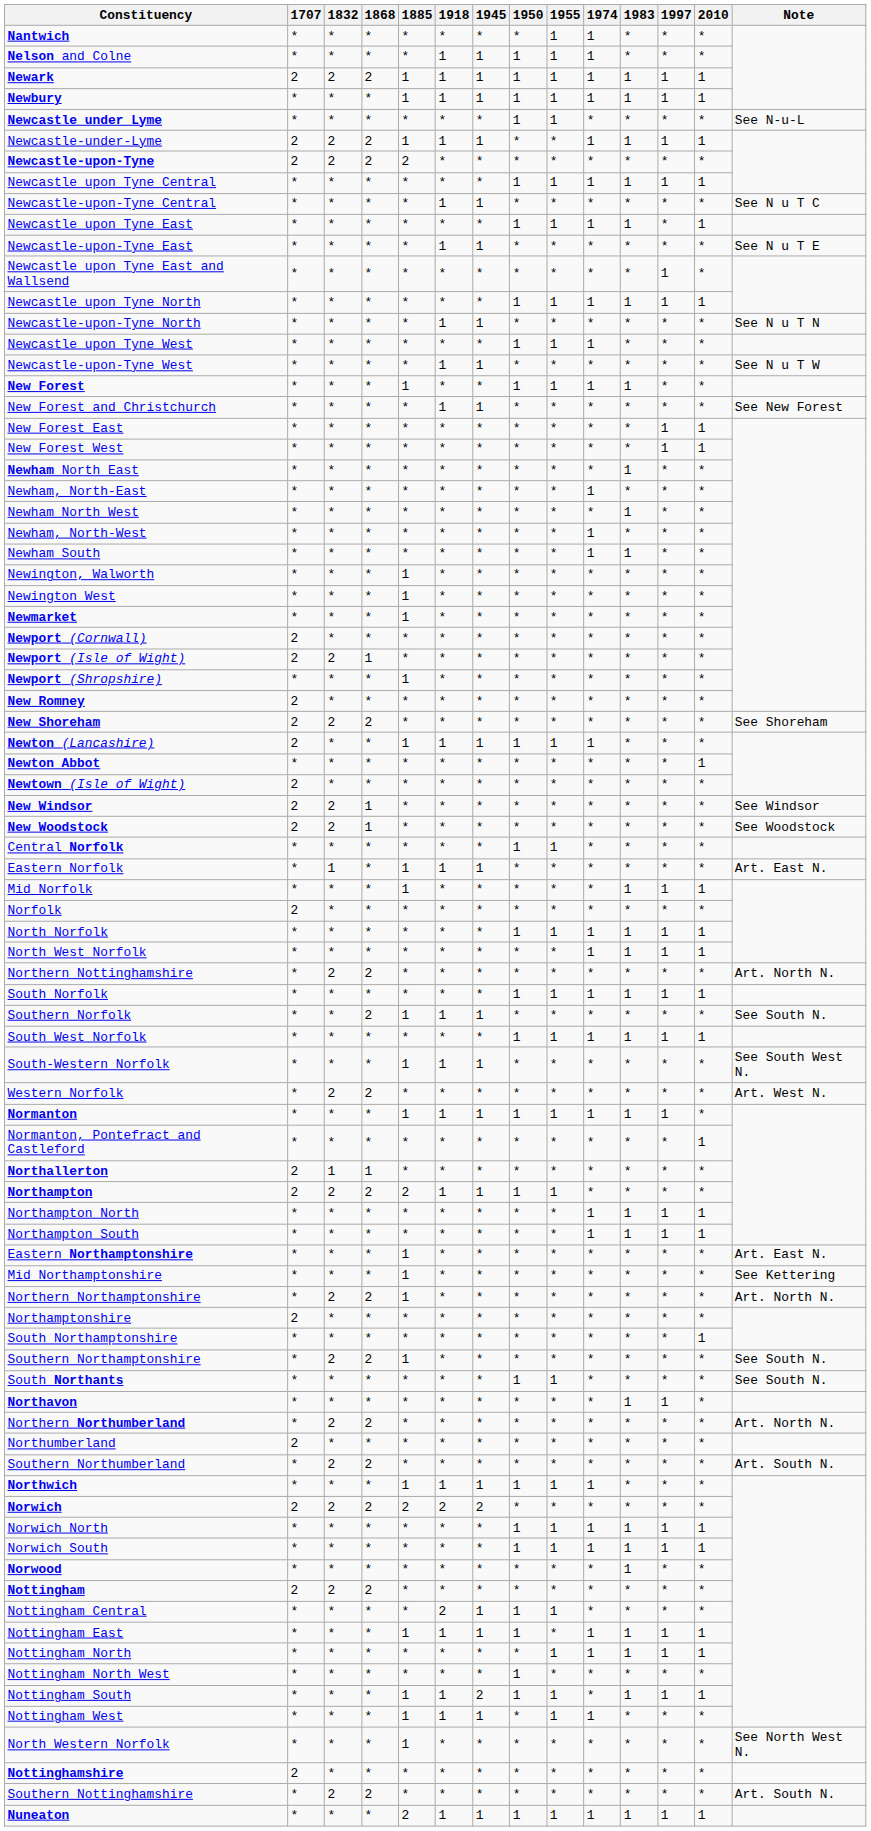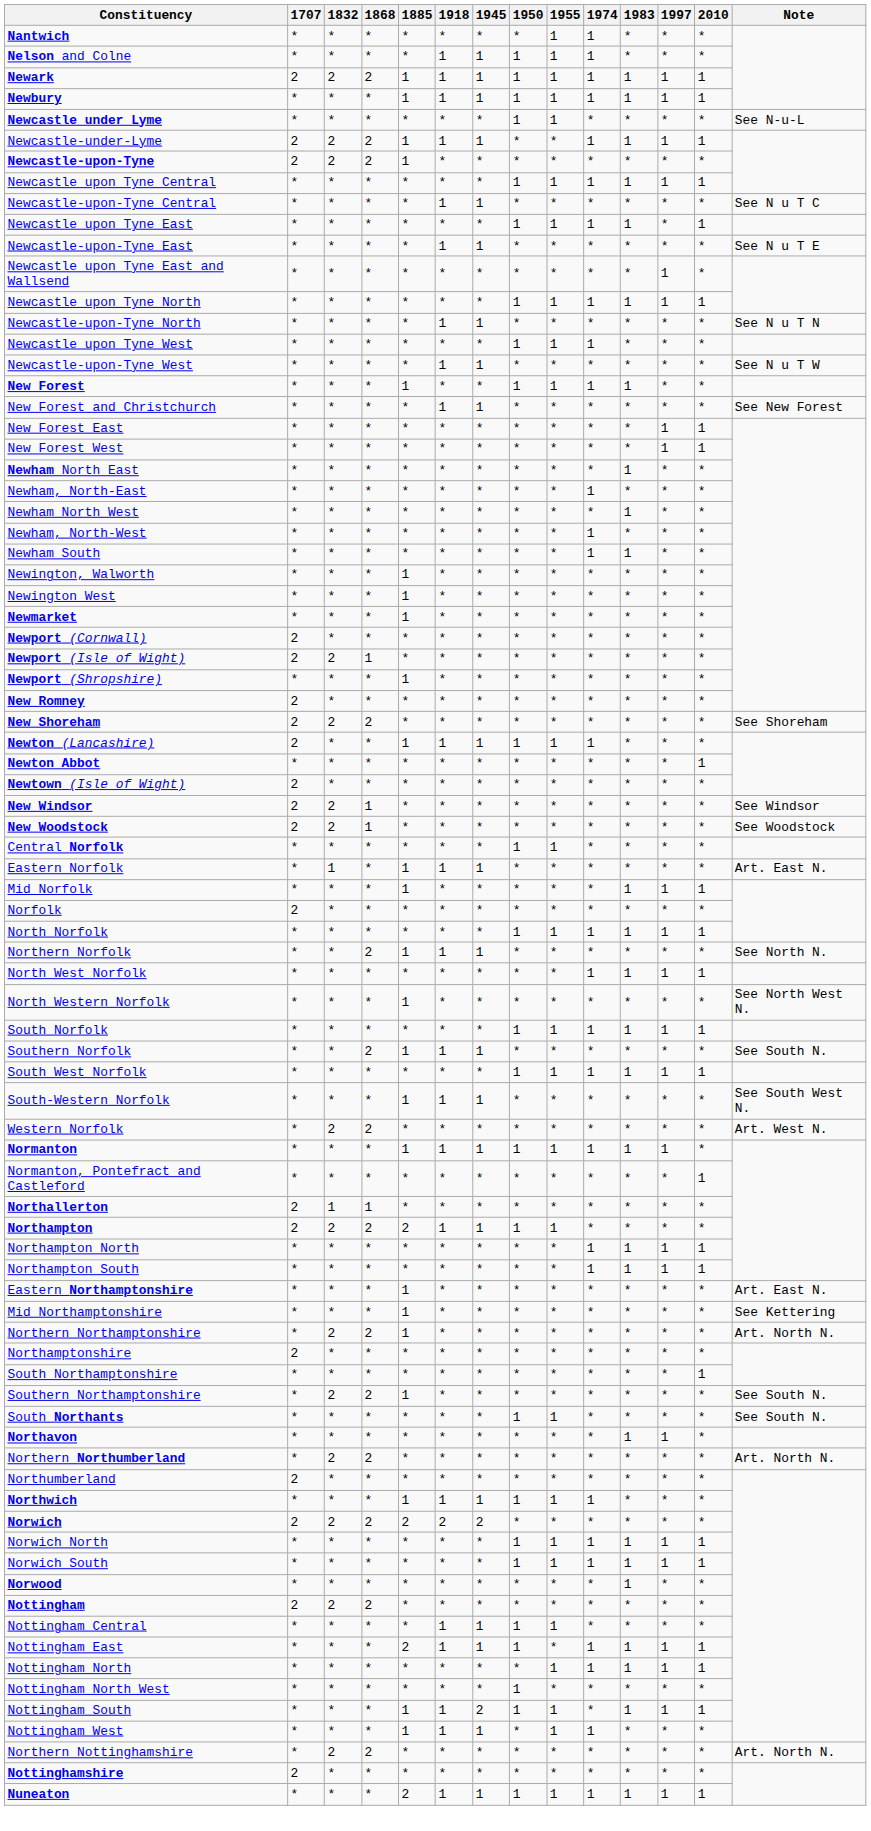Newcastle-upon-Tyne | 1885: 2 -> 1
+ row: Northern Norfolk | * | * | 2 | 1 | 1 | 1 | * | * | * | * | * | * | See North N.
rows swapped: North Western Norfolk <-> Northern Nottinghamshire
- row: Southern Northumberland | * | 2 | 2 | * | * | * | * | * | * | * | * | * | Art. South N.
Nottingham Central | 1918: 2 -> 1
Nottingham East | 1885: 1 -> 2
- row: Southern Nottinghamshire | * | 2 | 2 | * | * | * | * | * | * | * | * | * | Art. South N.
